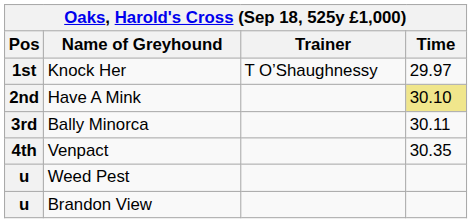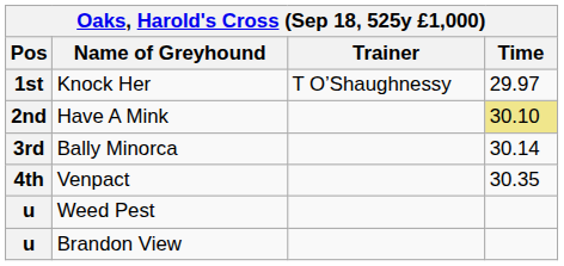Bally Minorca | Time: 30.11 -> 30.14
